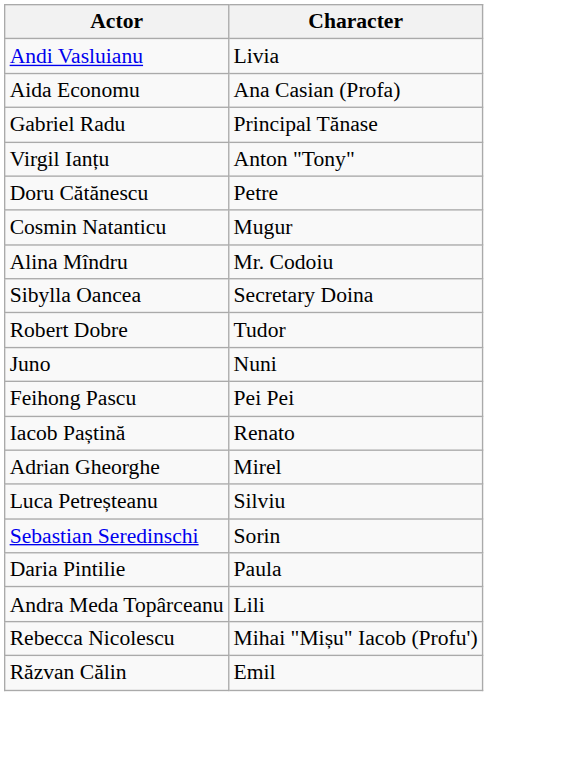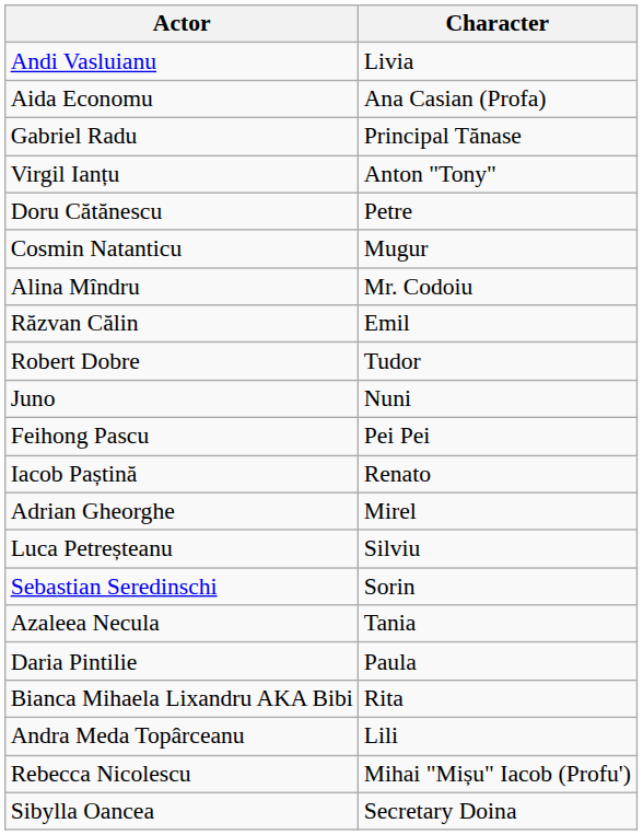rows swapped: Răzvan Călin <-> Sibylla Oancea
+ row: Azaleea Necula | Tania
+ row: Bianca Mihaela Lixandru AKA Bibi | Rita
